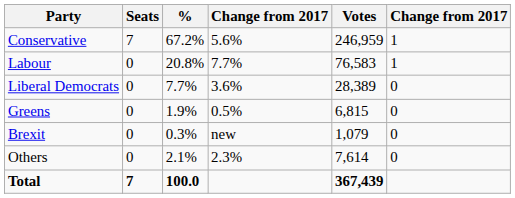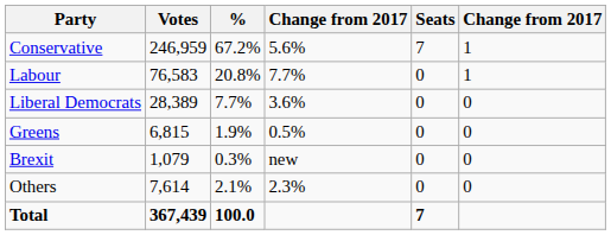columns swapped: Votes <-> Seats
